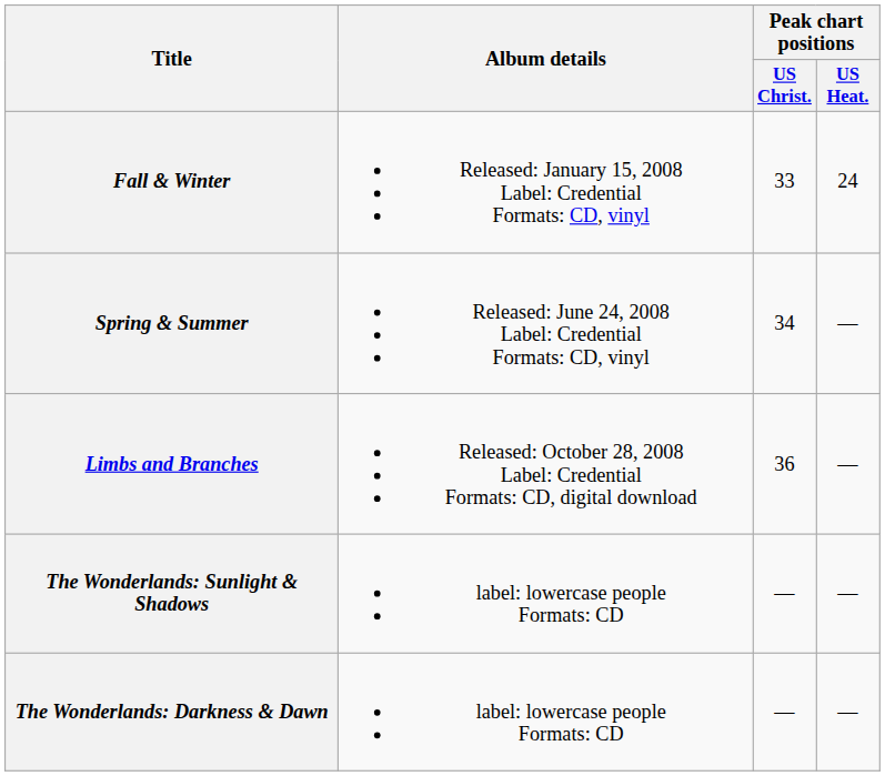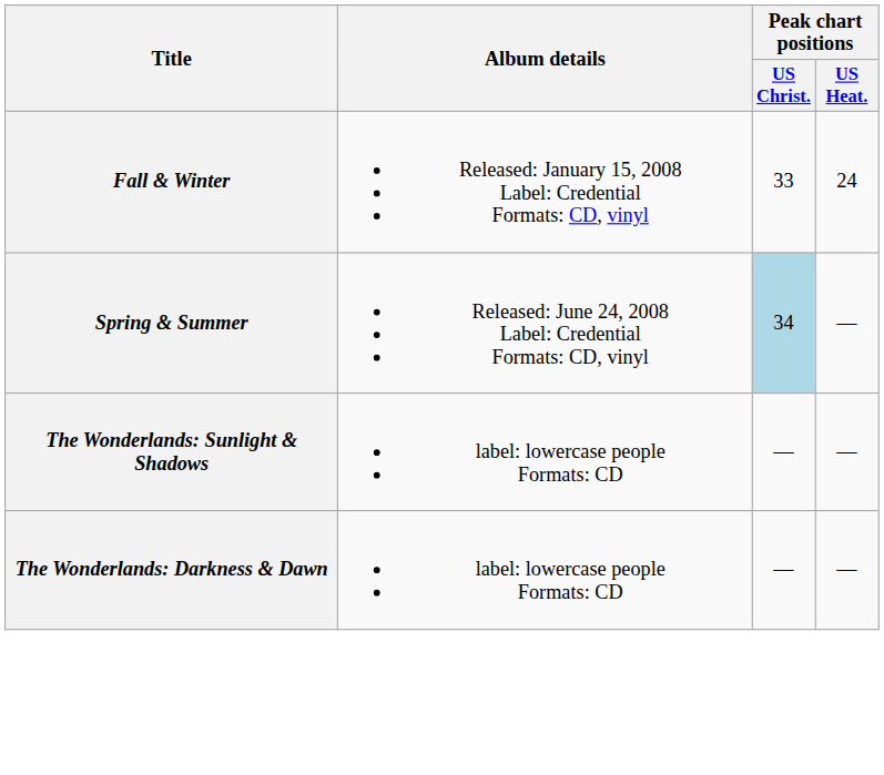Spring & Summer | Peak chart positions / US Christ.: no background -> lightblue background
- row: Limbs and Branches | Released: October 28, 2008 Label: Credential Formats: CD, digital download | 36 | —
